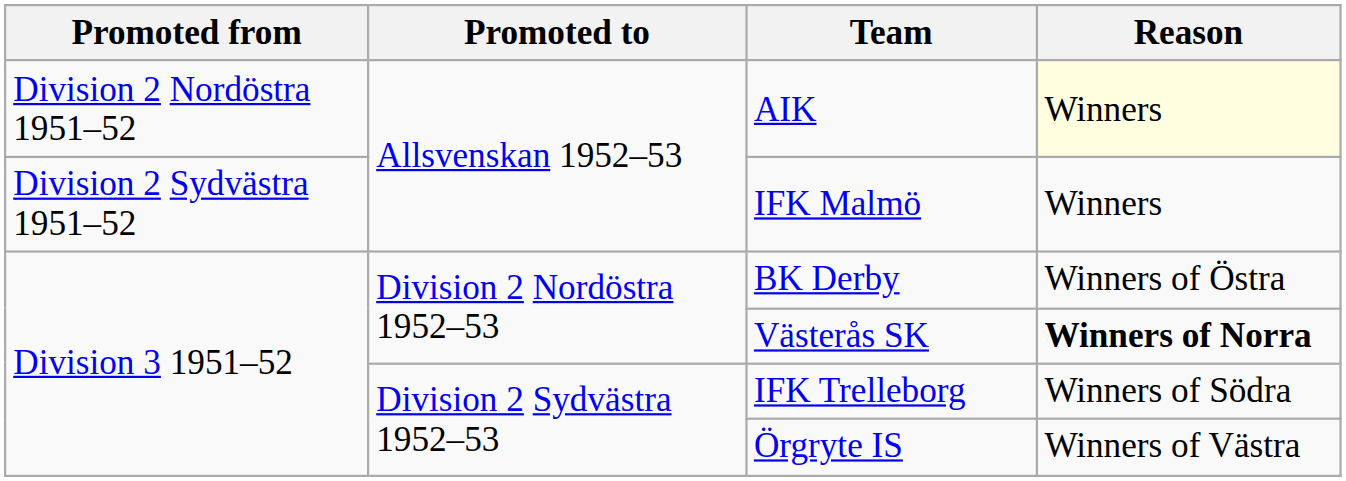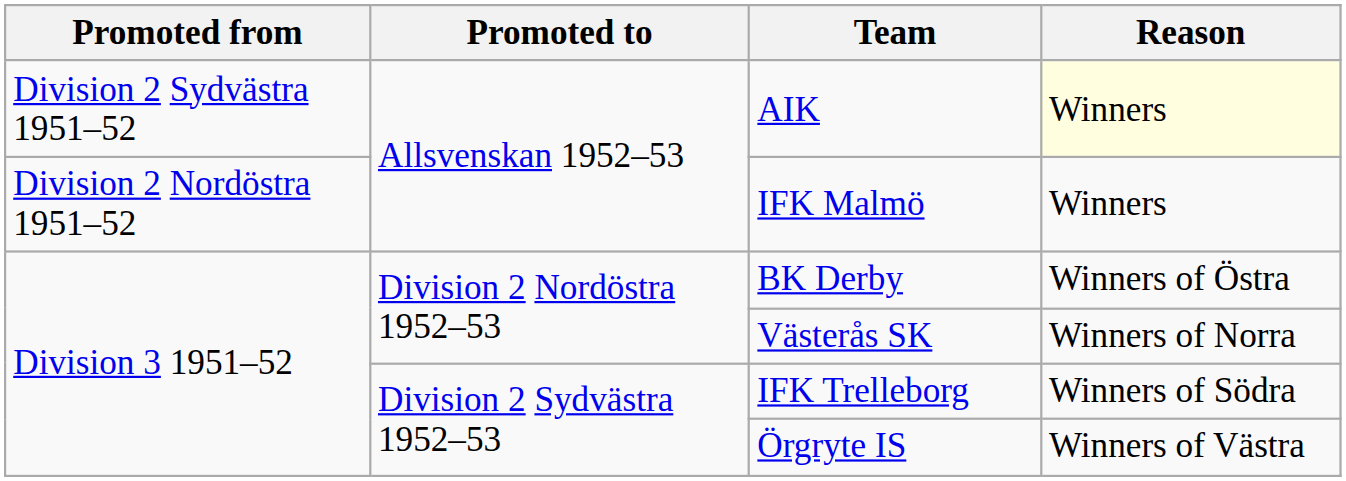AIK | Promoted from: Division 2 Nordöstra 1951–52 -> Division 2 Sydvästra 1951–52
IFK Malmö | Promoted from: Division 2 Sydvästra 1951–52 -> Division 2 Nordöstra 1951–52
Västerås SK | Reason: bold -> normal
